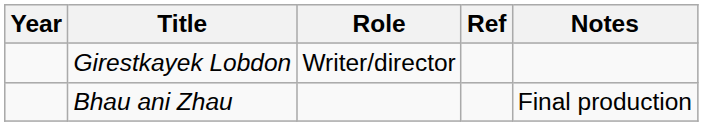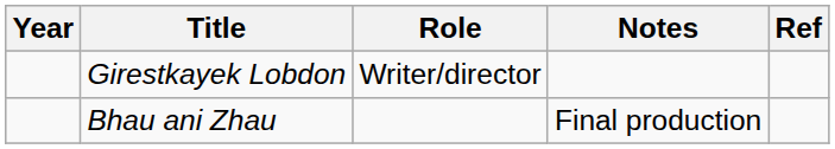columns swapped: Notes <-> Ref
